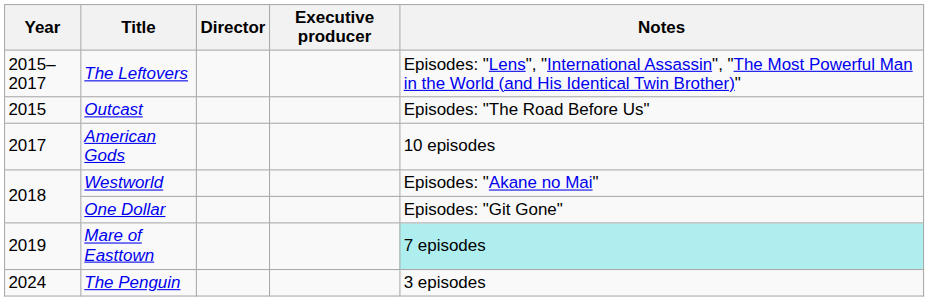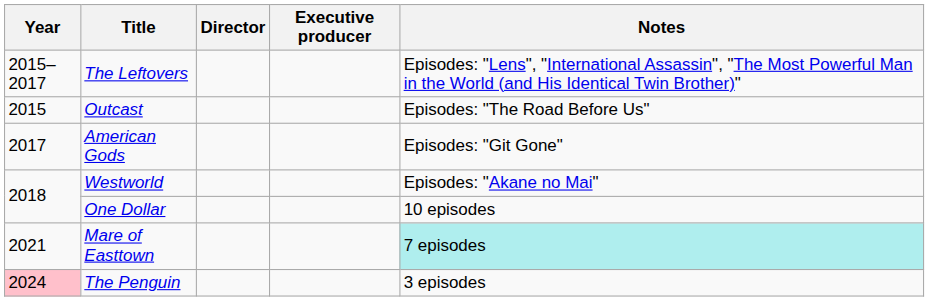American Gods | Notes: 10 episodes -> Episodes: "Git Gone"
One Dollar | Notes: Episodes: "Git Gone" -> 10 episodes
Mare of Easttown | Year: 2019 -> 2021
The Penguin | Year: no background -> pink background
